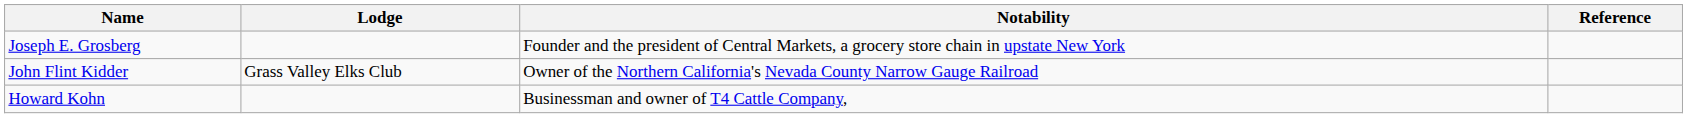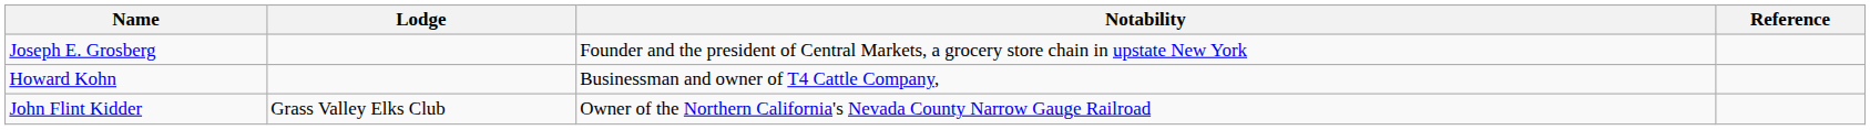rows swapped: John Flint Kidder <-> Howard Kohn
